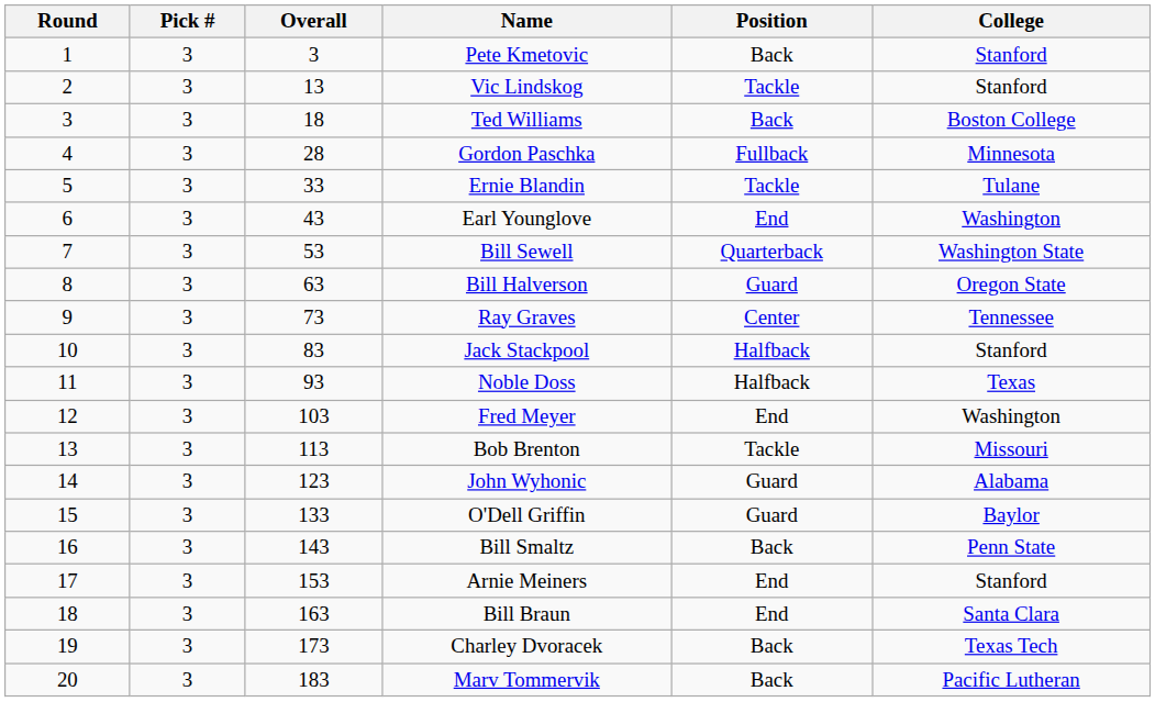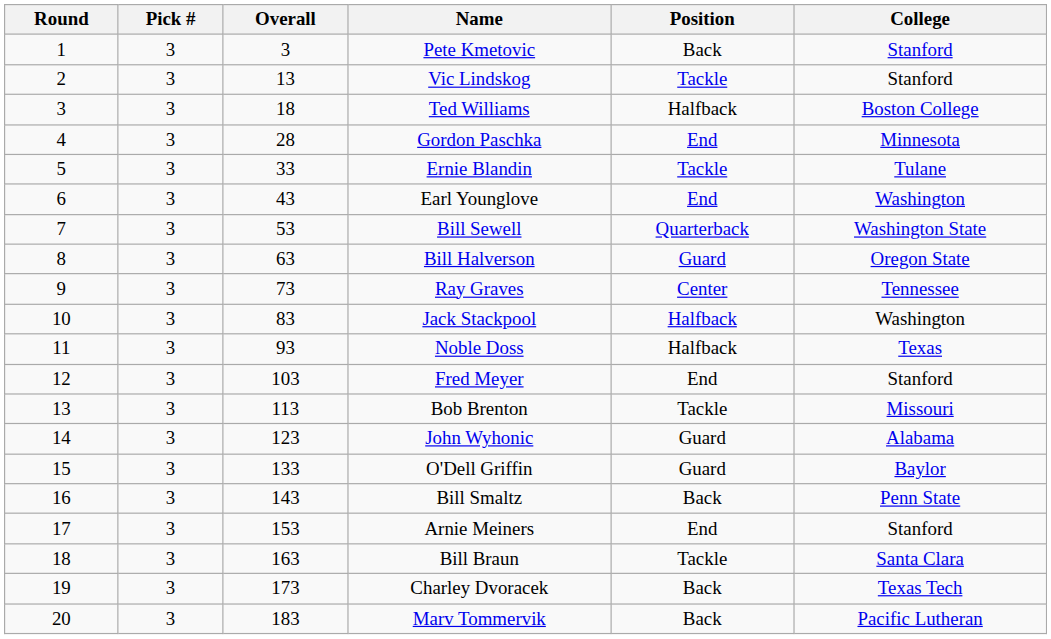Ted Williams | Position: Back -> Halfback
Gordon Paschka | Position: Fullback -> End
Jack Stackpool | College: Stanford -> Washington
Fred Meyer | College: Washington -> Stanford
Bill Braun | Position: End -> Tackle
